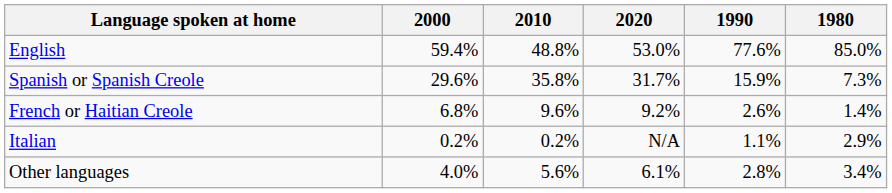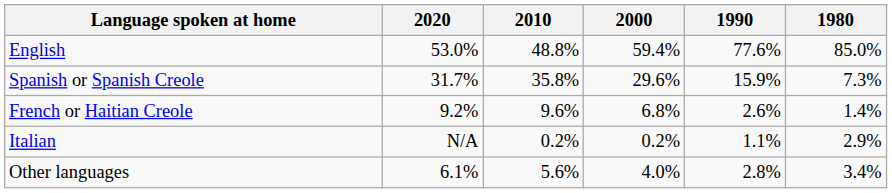columns swapped: 2020 <-> 2000
